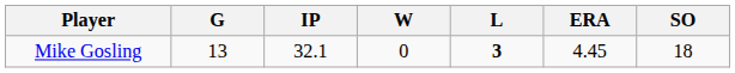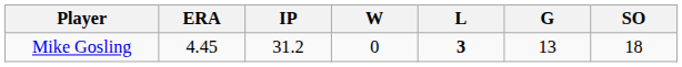columns swapped: G <-> ERA
Mike Gosling | IP: 32.1 -> 31.2
